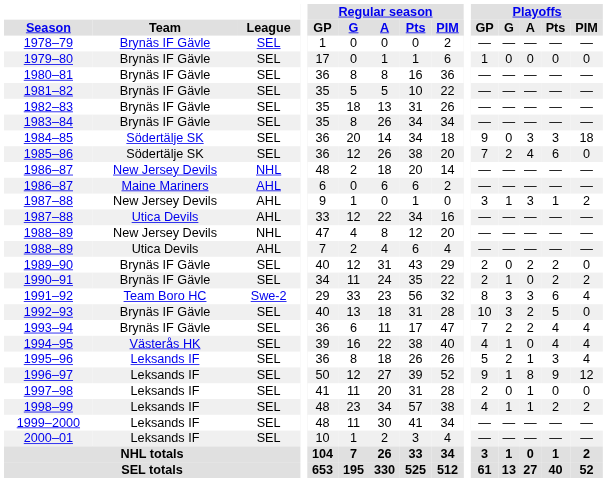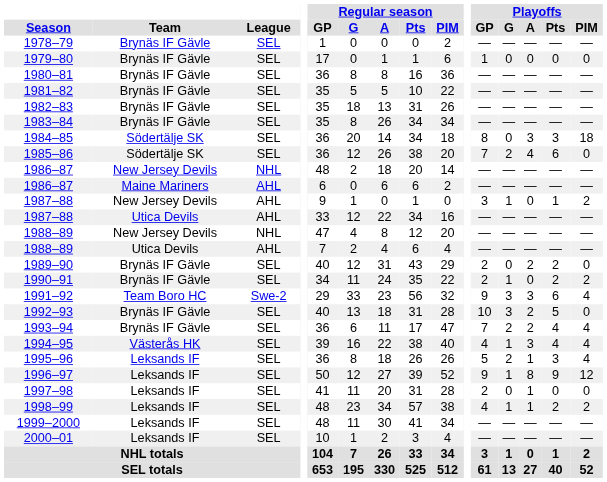1984–85 | Playoffs / GP: 9 -> 8
1987–88 / New Jersey Devils | Playoffs / A: 3 -> 0
1991–92 | Playoffs / GP: 8 -> 9
1994–95 | Playoffs / A: 0 -> 3
